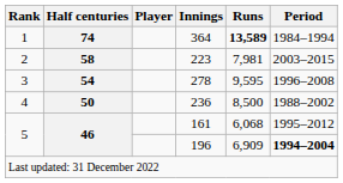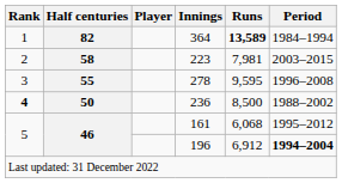364 | Half centuries: 74 -> 82
278 | Half centuries: 54 -> 55
236 | Rank: normal -> bold
196 | Runs: 6,909 -> 6,912
